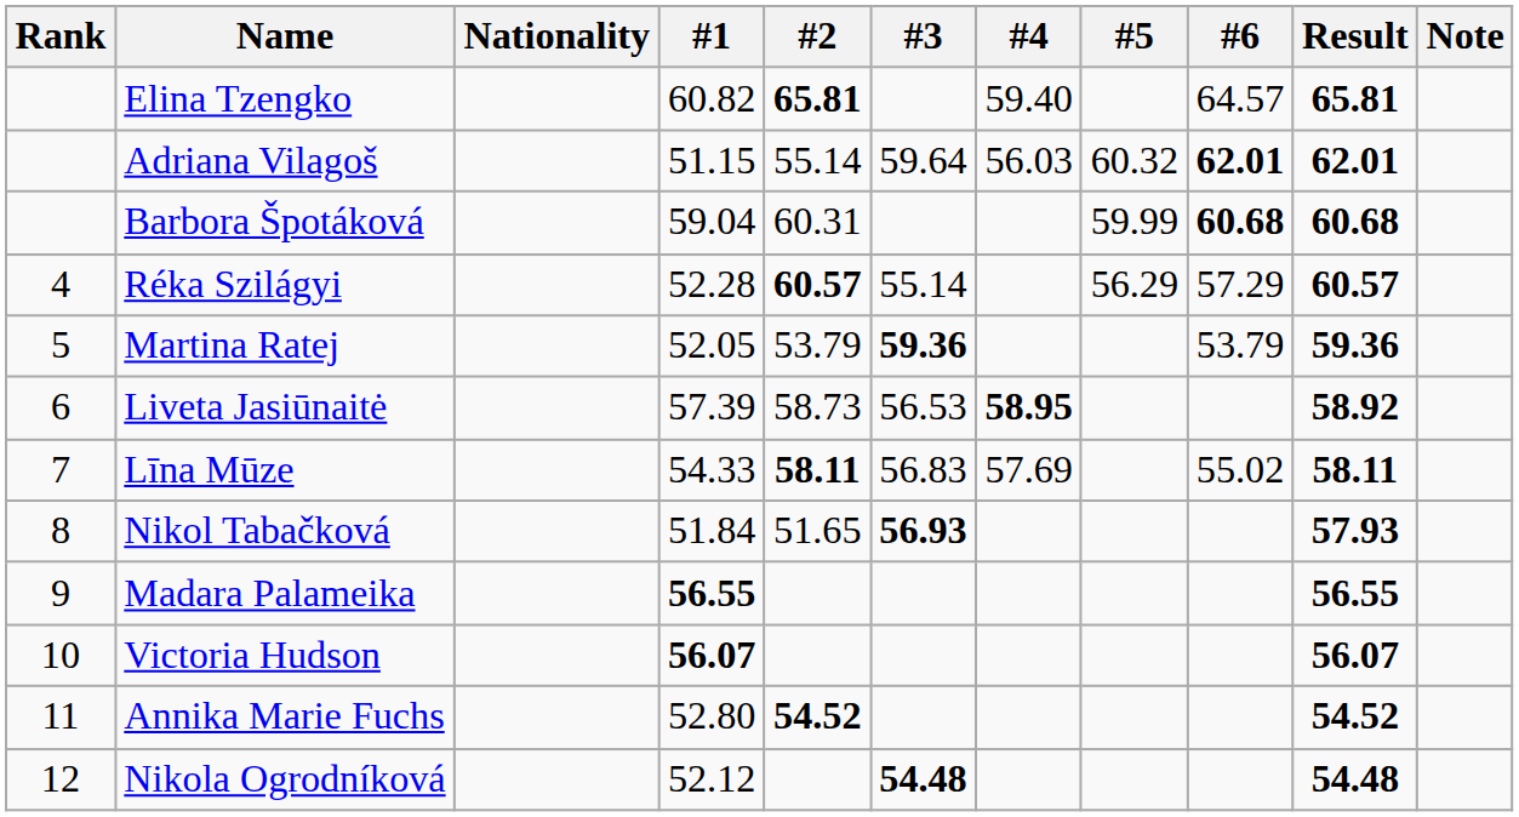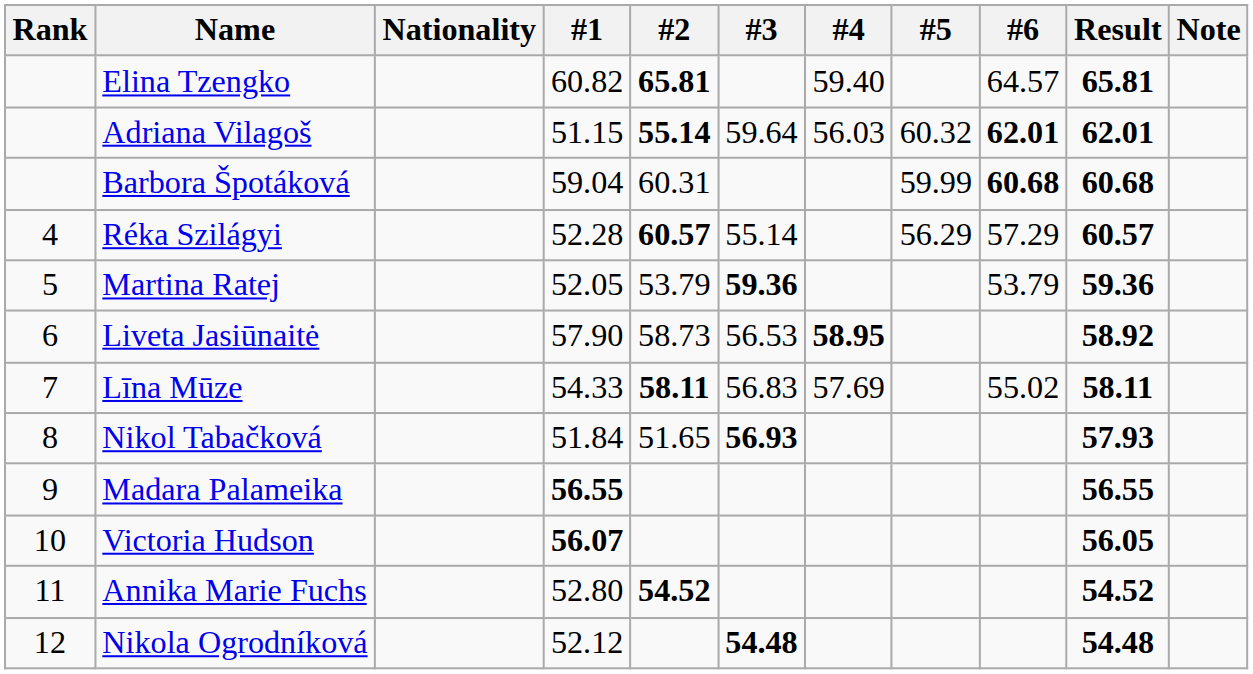Adriana Vilagoš | #2: normal -> bold
Liveta Jasiūnaitė | #1: 57.39 -> 57.90
Victoria Hudson | Result: 56.07 -> 56.05
